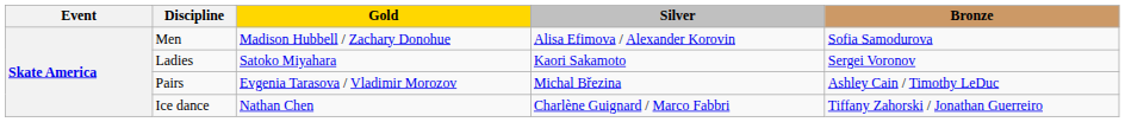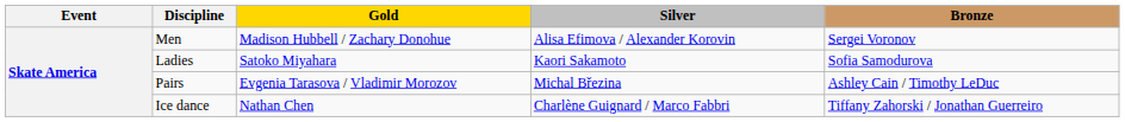Men | Bronze: Sofia Samodurova -> Sergei Voronov
Ladies | Bronze: Sergei Voronov -> Sofia Samodurova
